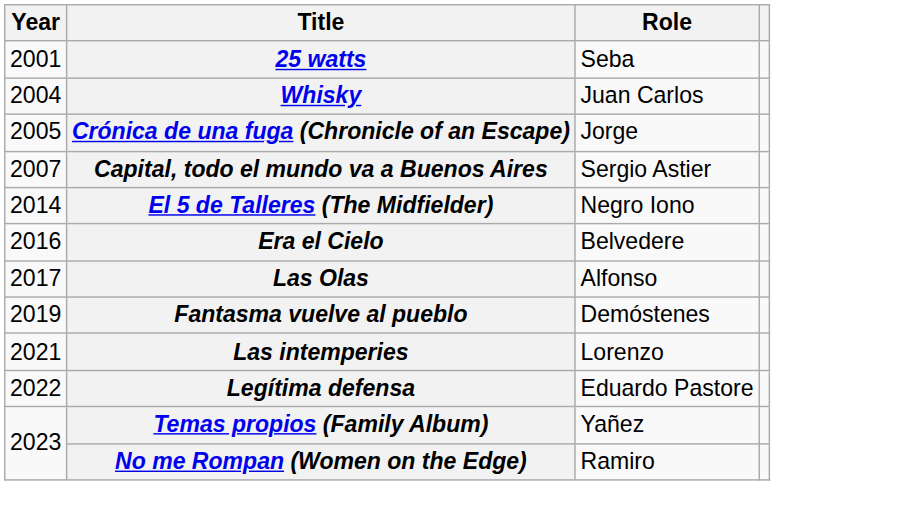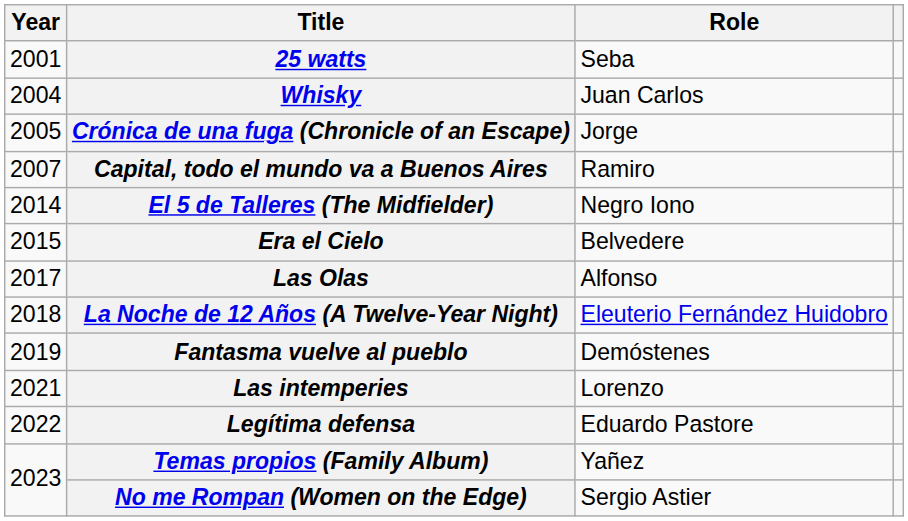Capital, todo el mundo va a Buenos Aires | Role: Sergio Astier -> Ramiro
Era el Cielo | Year: 2016 -> 2015
+ row: 2018 | La Noche de 12 Años (A Twelve-Year Night) | Eleuterio Fernández Huidobro
No me Rompan (Women on the Edge) | Role: Ramiro -> Sergio Astier
